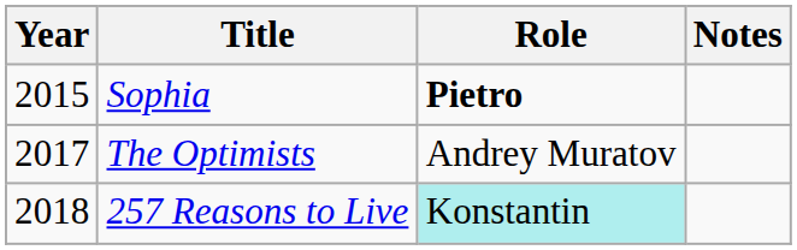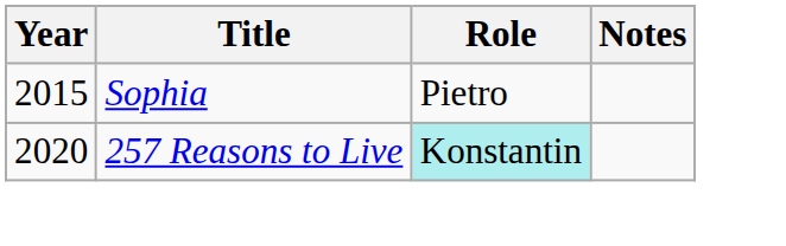Sophia | Role: bold -> normal
- row: 2017 | The Optimists | Andrey Muratov
257 Reasons to Live | Year: 2018 -> 2020
